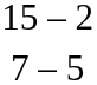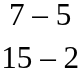rows swapped: 15 – 2 <-> 7 – 5
